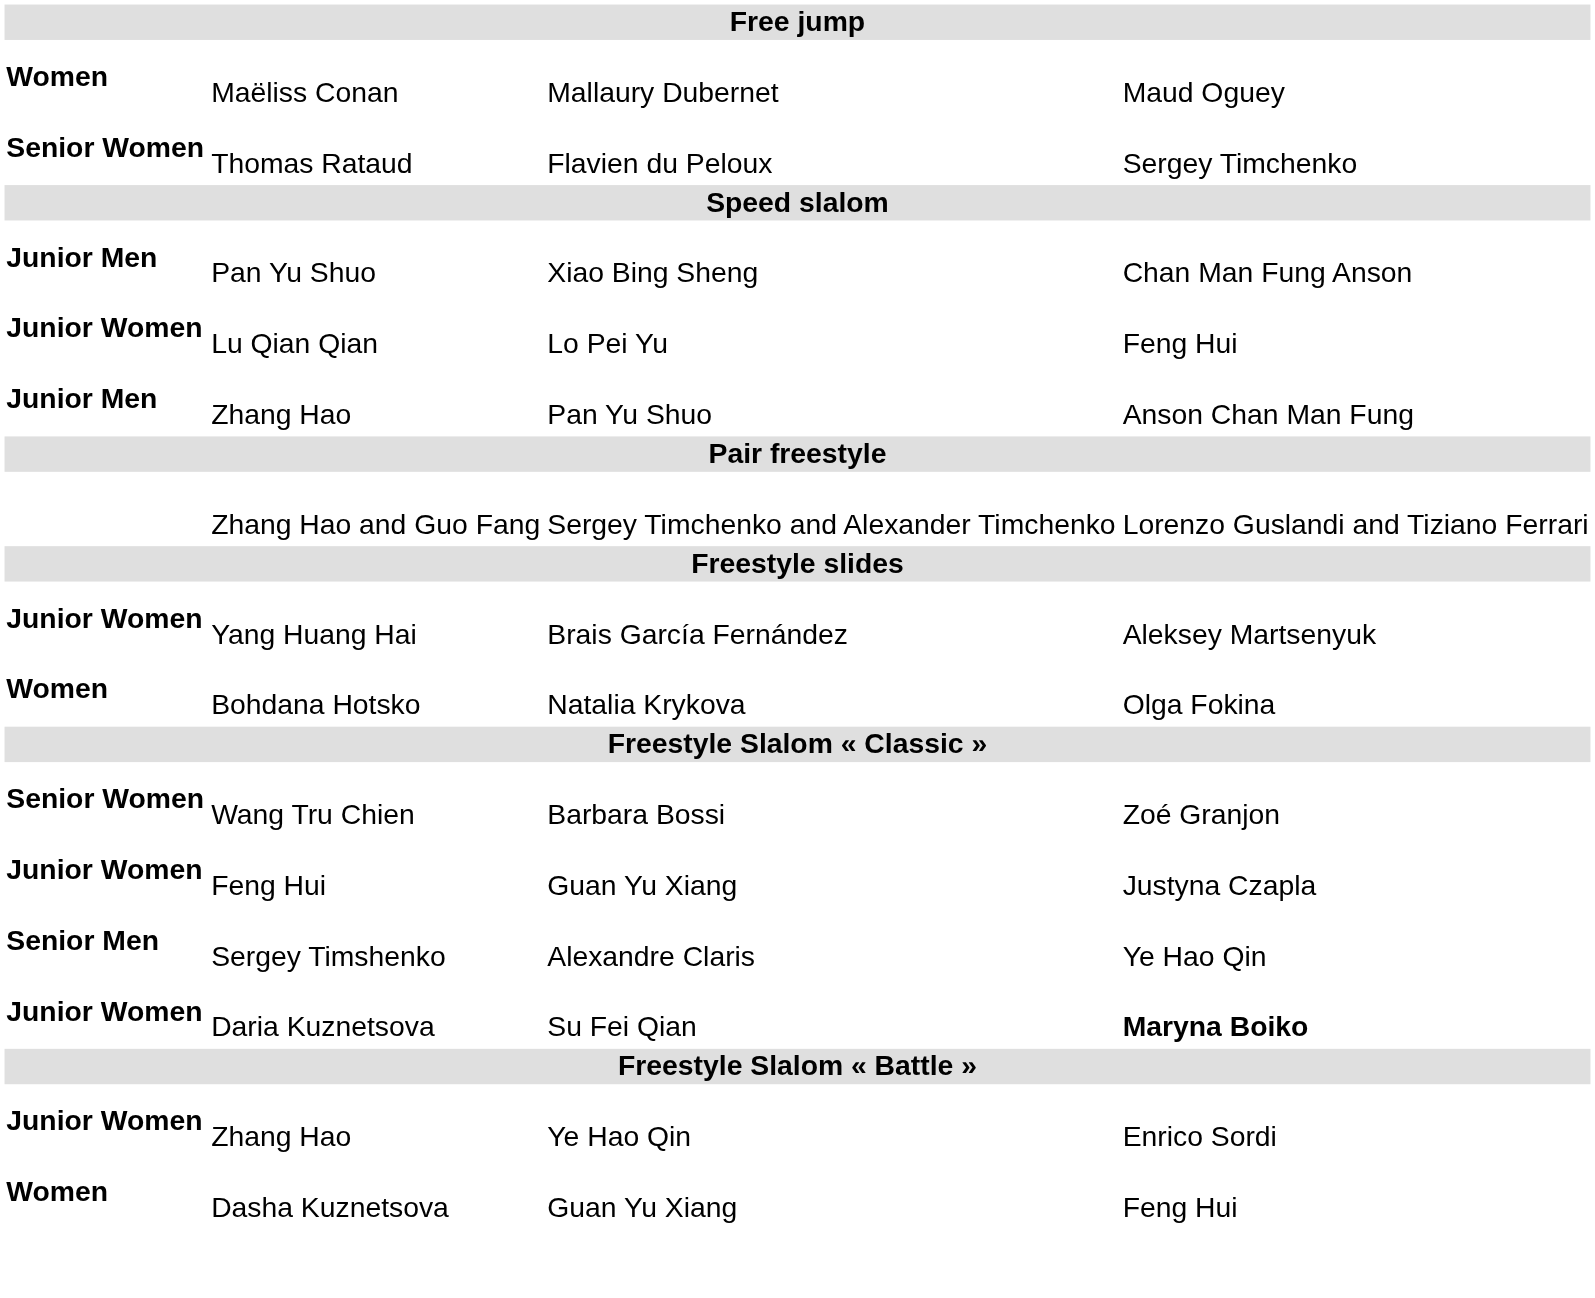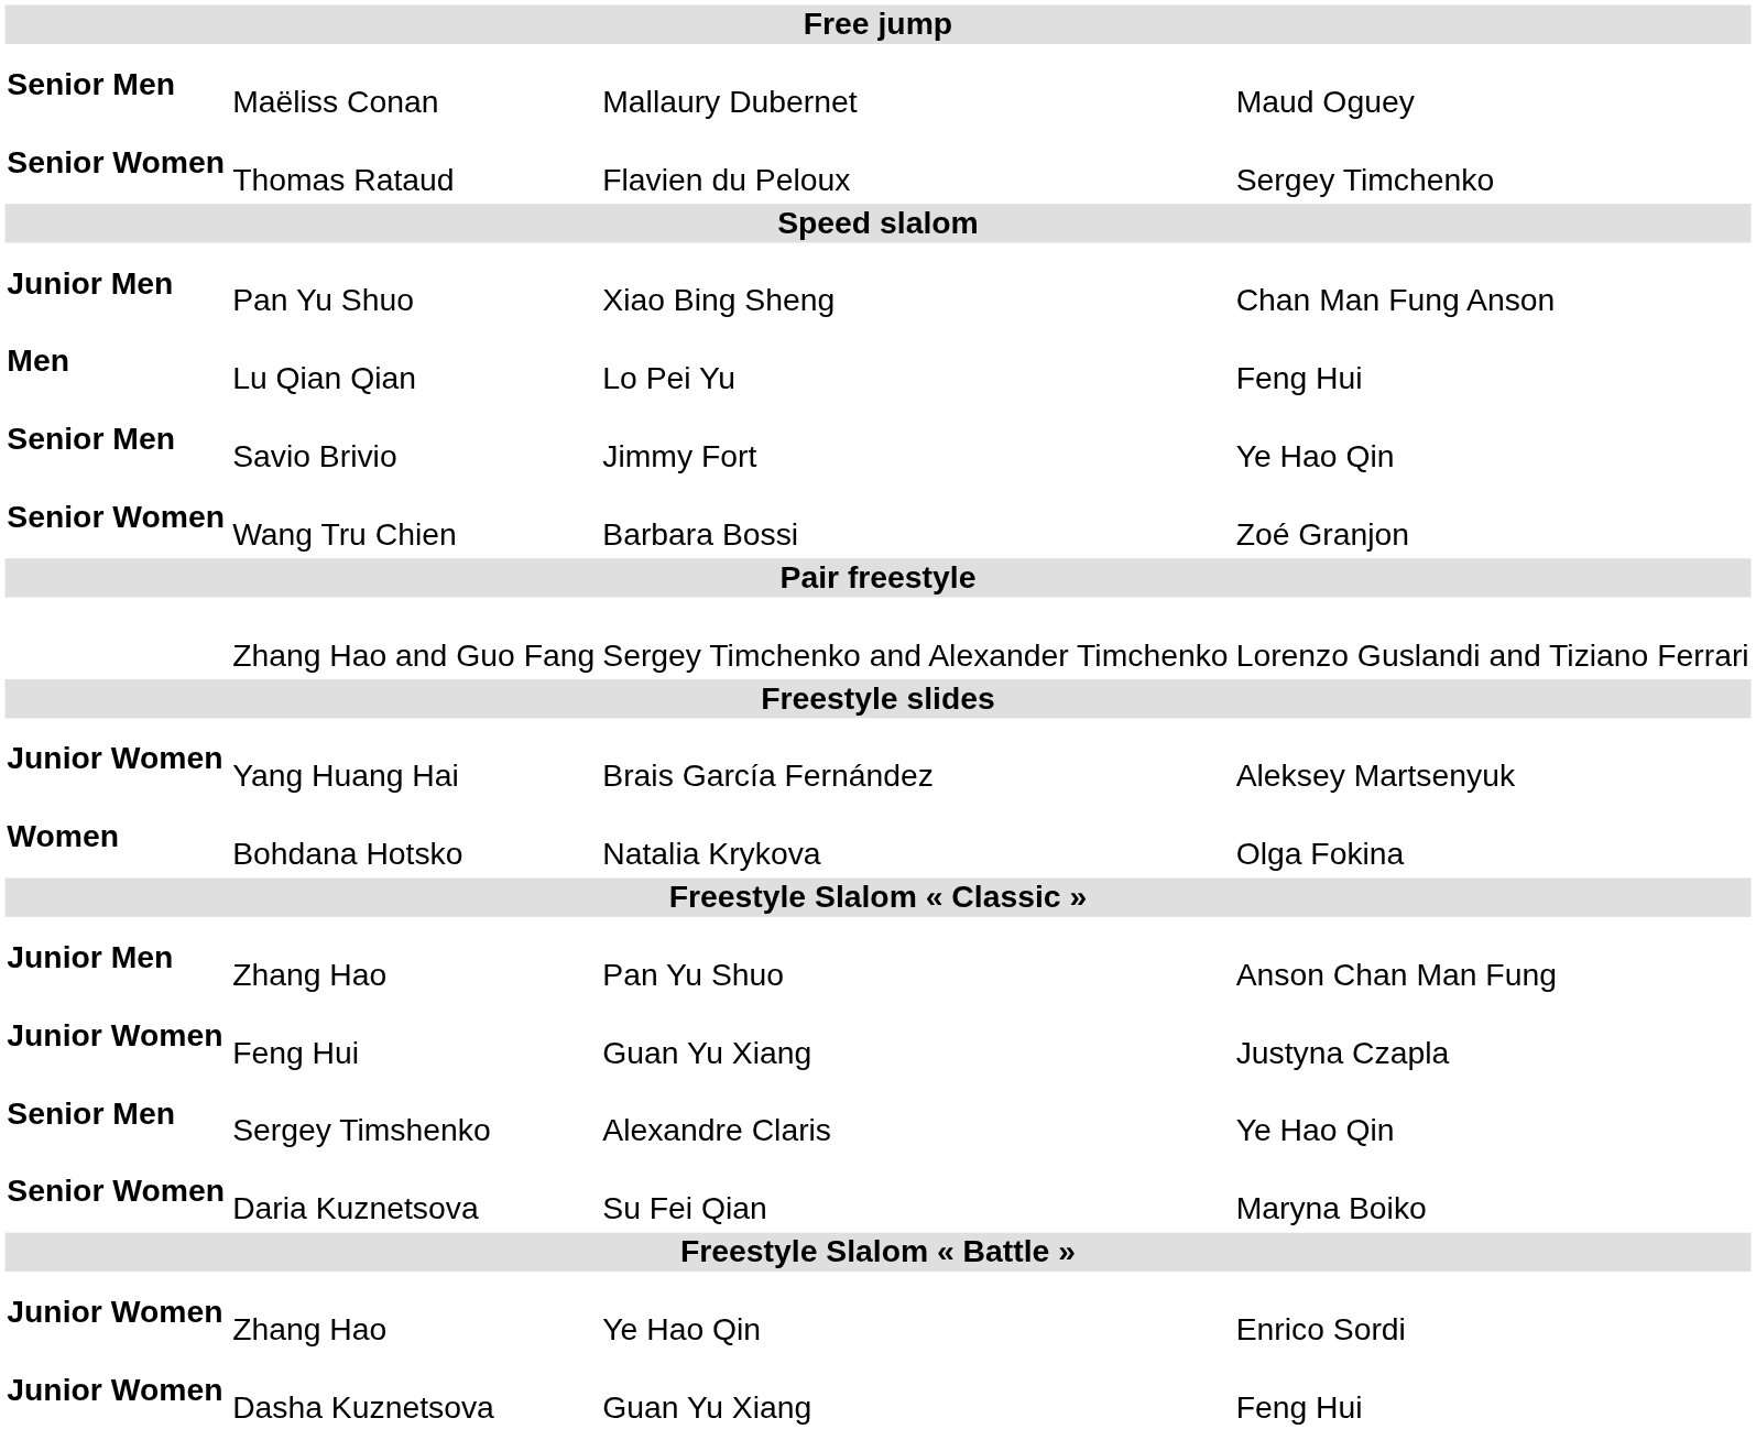Maëliss Conan | column 1: Women -> Senior Men
Lu Qian Qian | column 1: Junior Women -> Men
+ row: Senior Men | Savio Brivio | Jimmy Fort | Ye Hao Qin
rows swapped: Wang Tru Chien <-> Zhang Hao / Pan Yu Shuo
Daria Kuznetsova | column 1: Junior Women -> Senior Women
Daria Kuznetsova | column 4: bold -> normal
Dasha Kuznetsova | column 1: Women -> Junior Women
